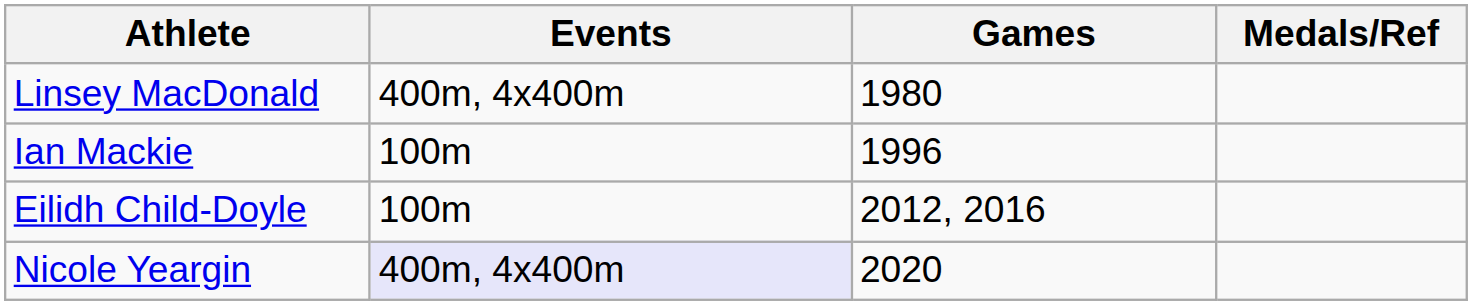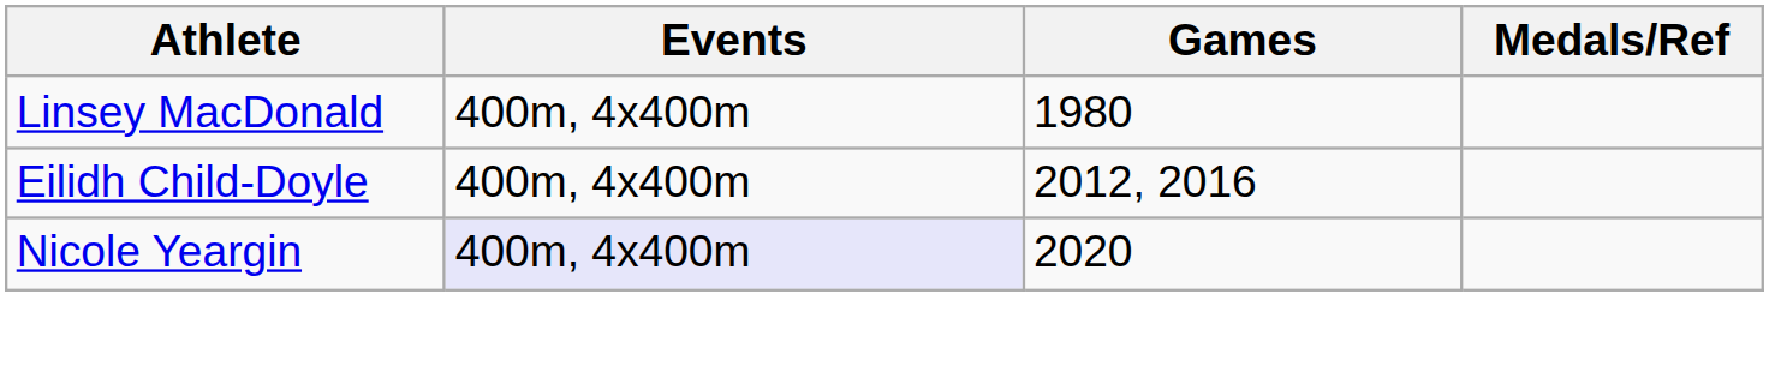- row: Ian Mackie | 100m | 1996
Eilidh Child-Doyle | Events: 100m -> 400m, 4x400m
